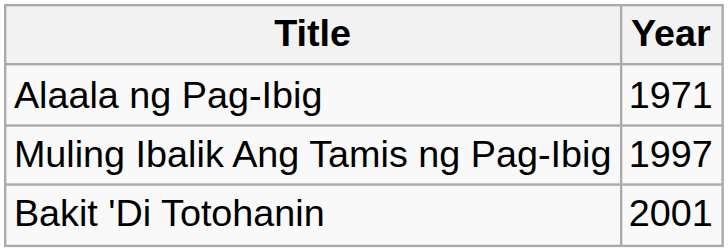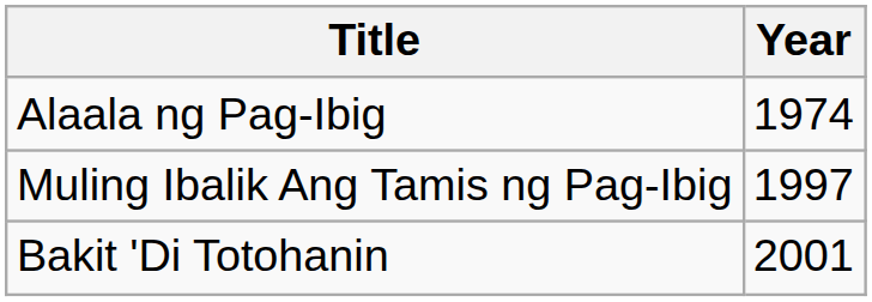Alaala ng Pag-Ibig | Year: 1971 -> 1974
